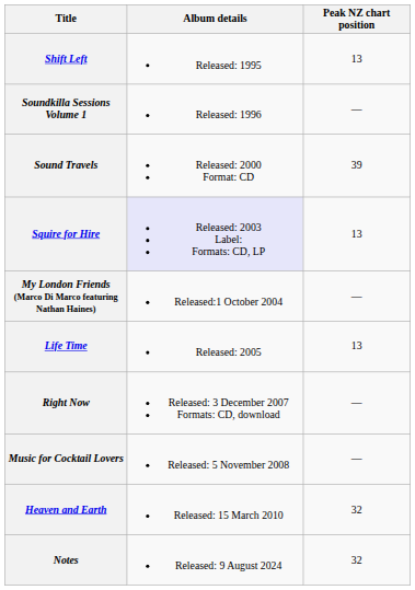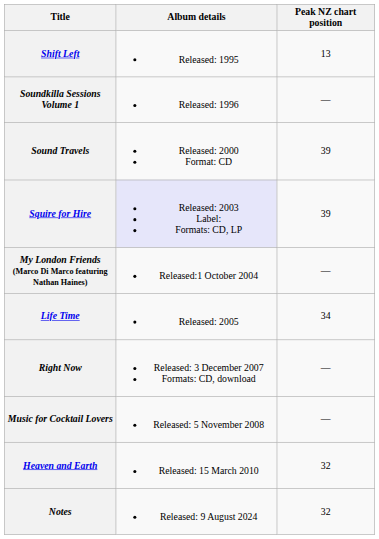Squire for Hire | Peak NZ chart position: 13 -> 39
Life Time | Peak NZ chart position: 13 -> 34
